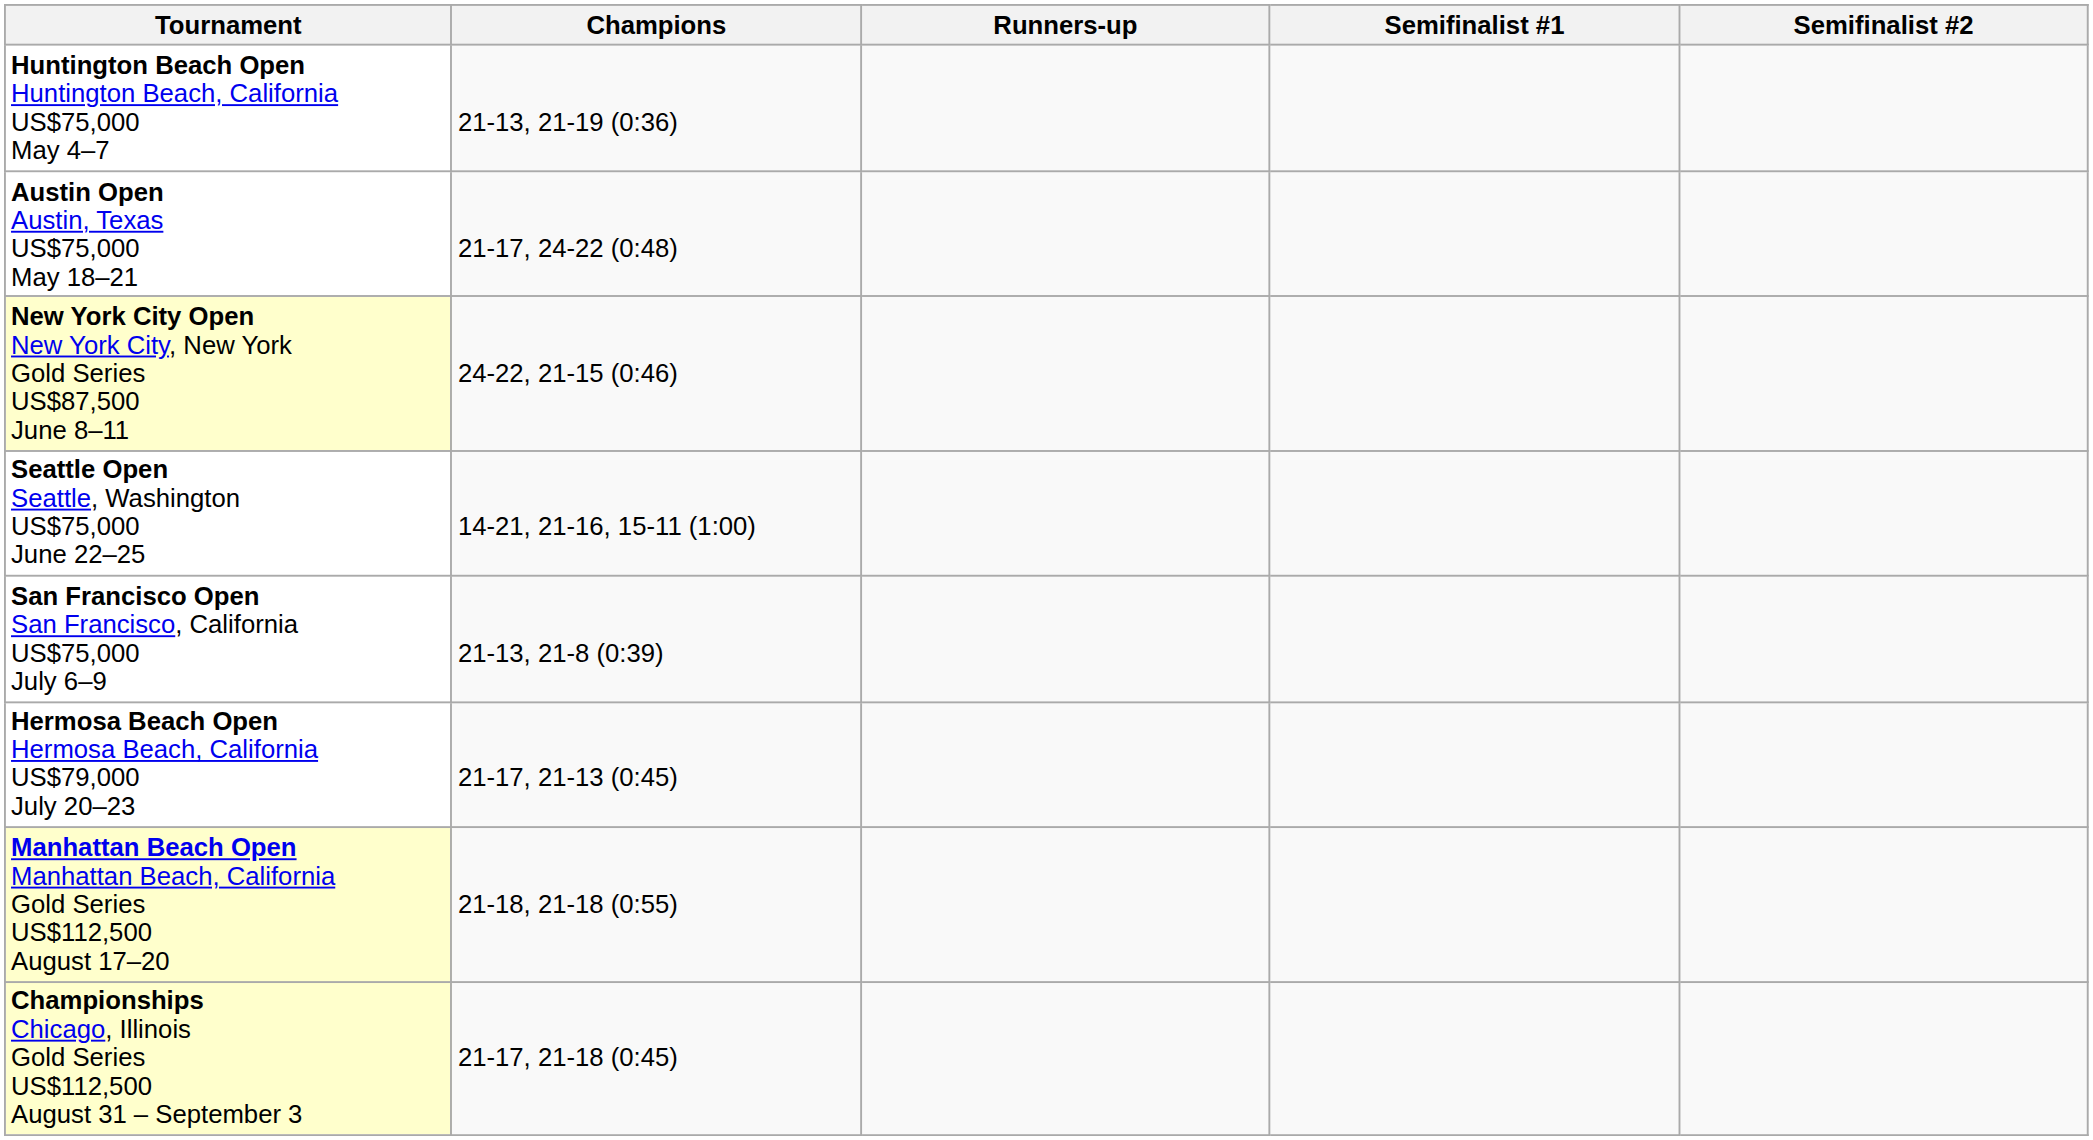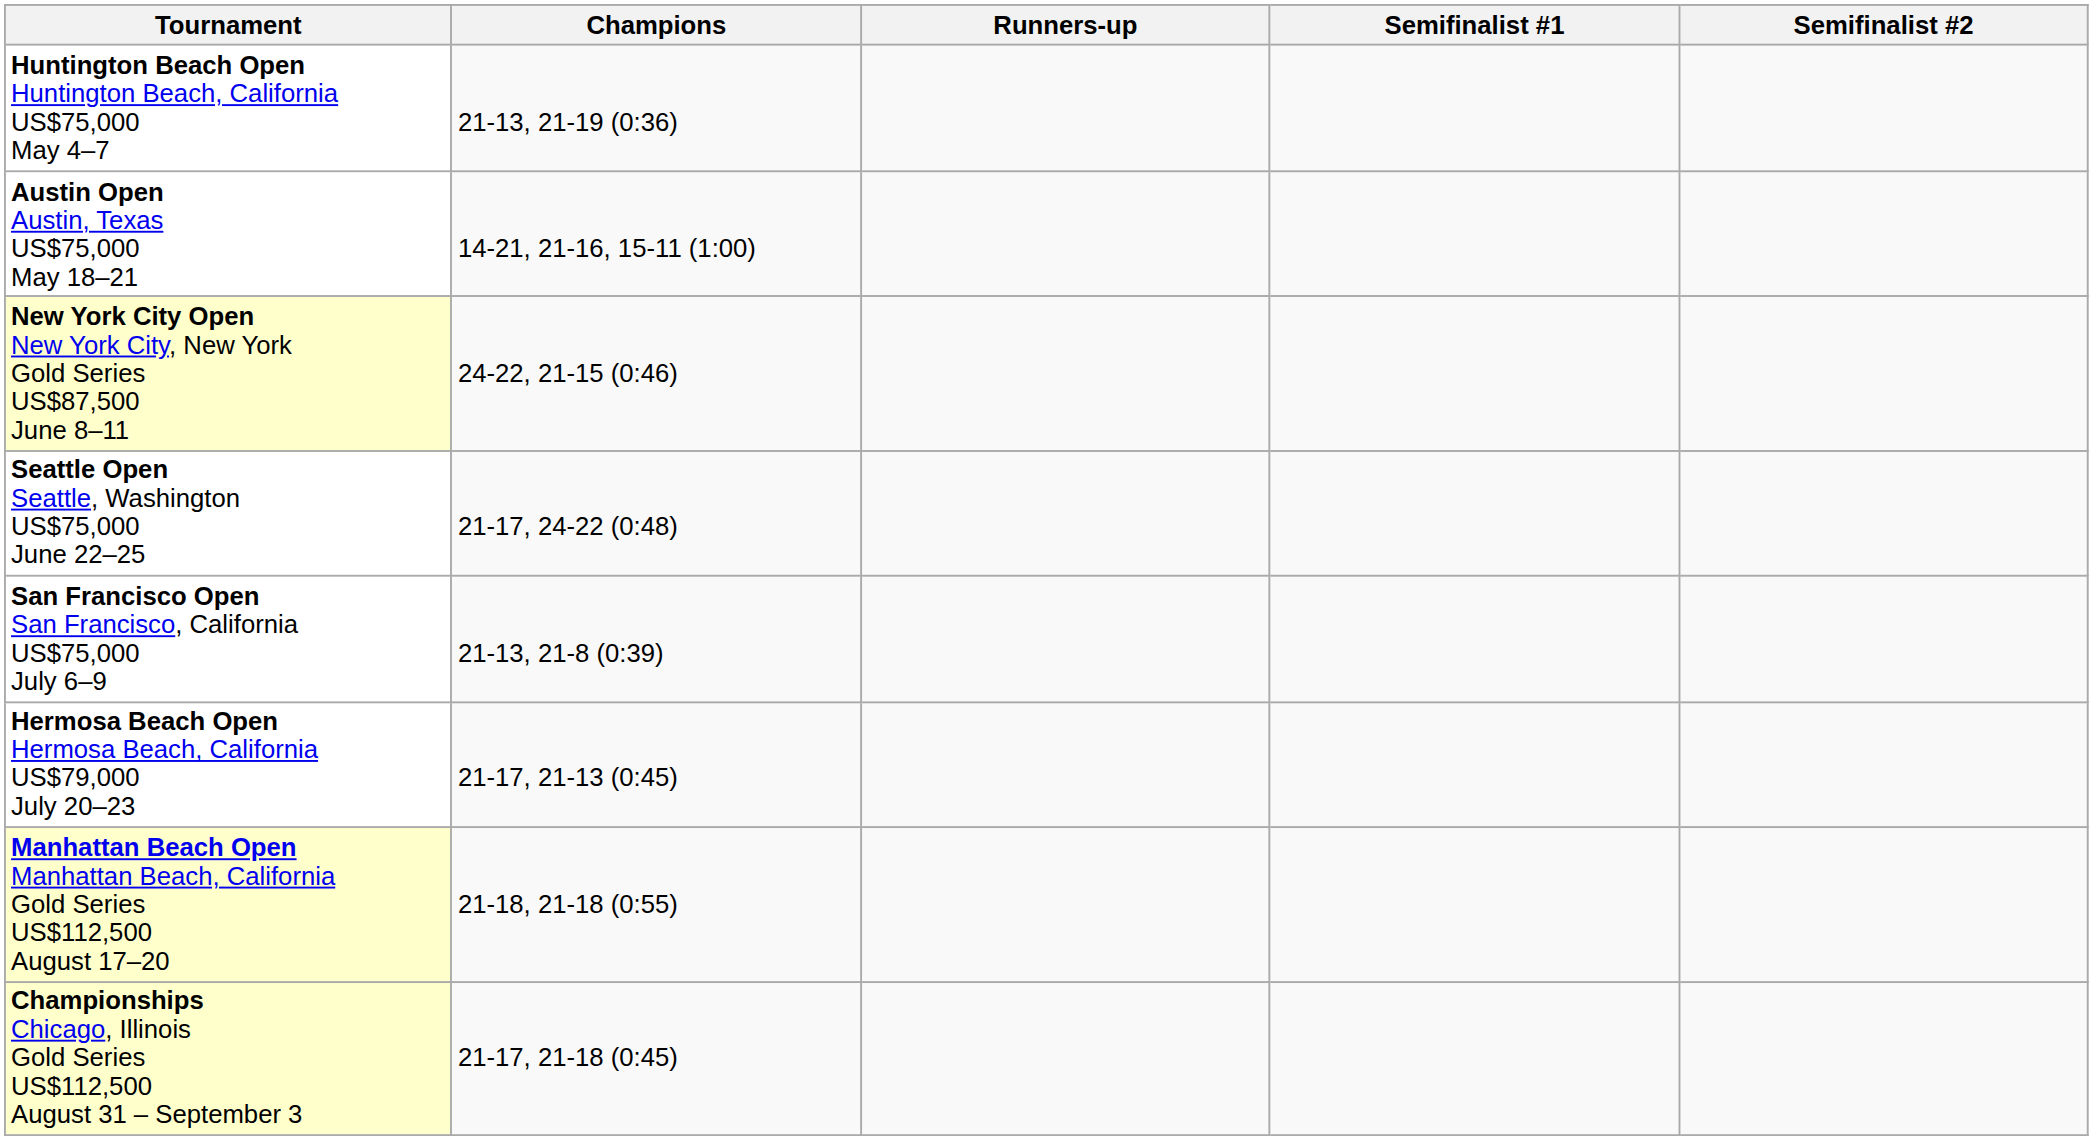Austin Open Austin, Texas US$75,000 May 18–21 | Champions: 21-17, 24-22 (0:48) -> 14-21, 21-16, 15-11 (1:00)
Seattle Open Seattle, Washington US$75,000 June 22–25 | Champions: 14-21, 21-16, 15-11 (1:00) -> 21-17, 24-22 (0:48)
